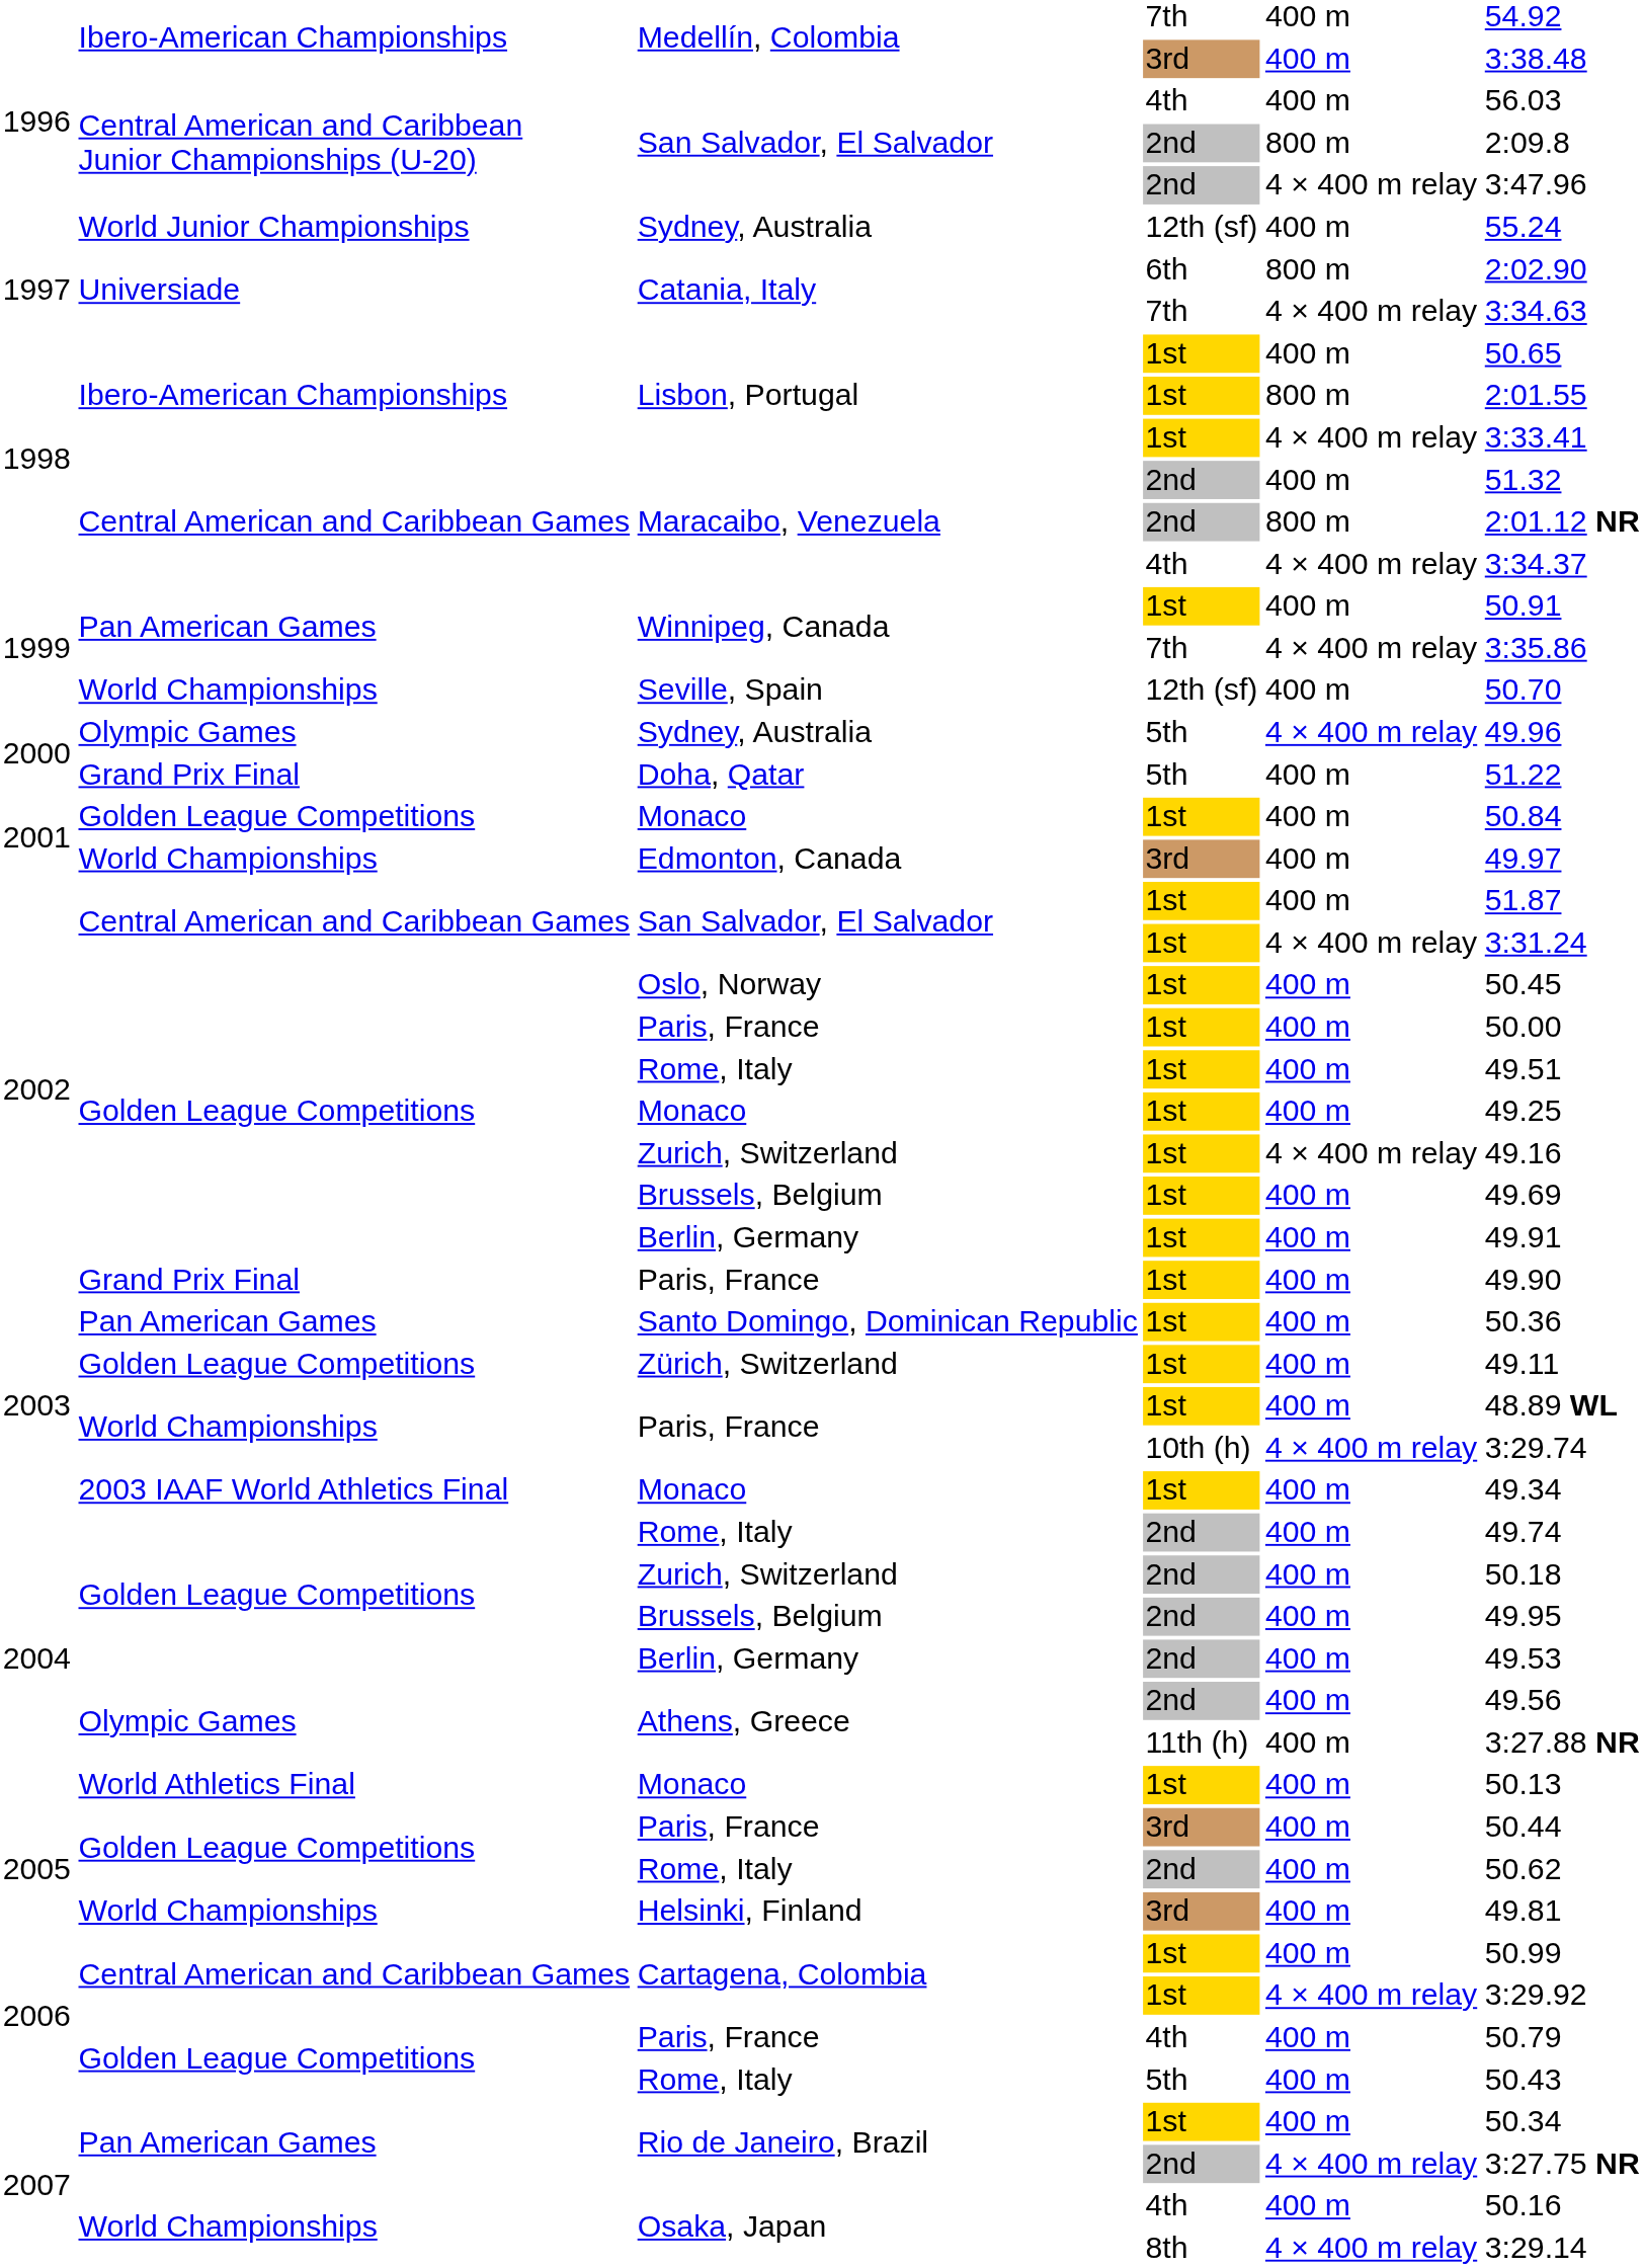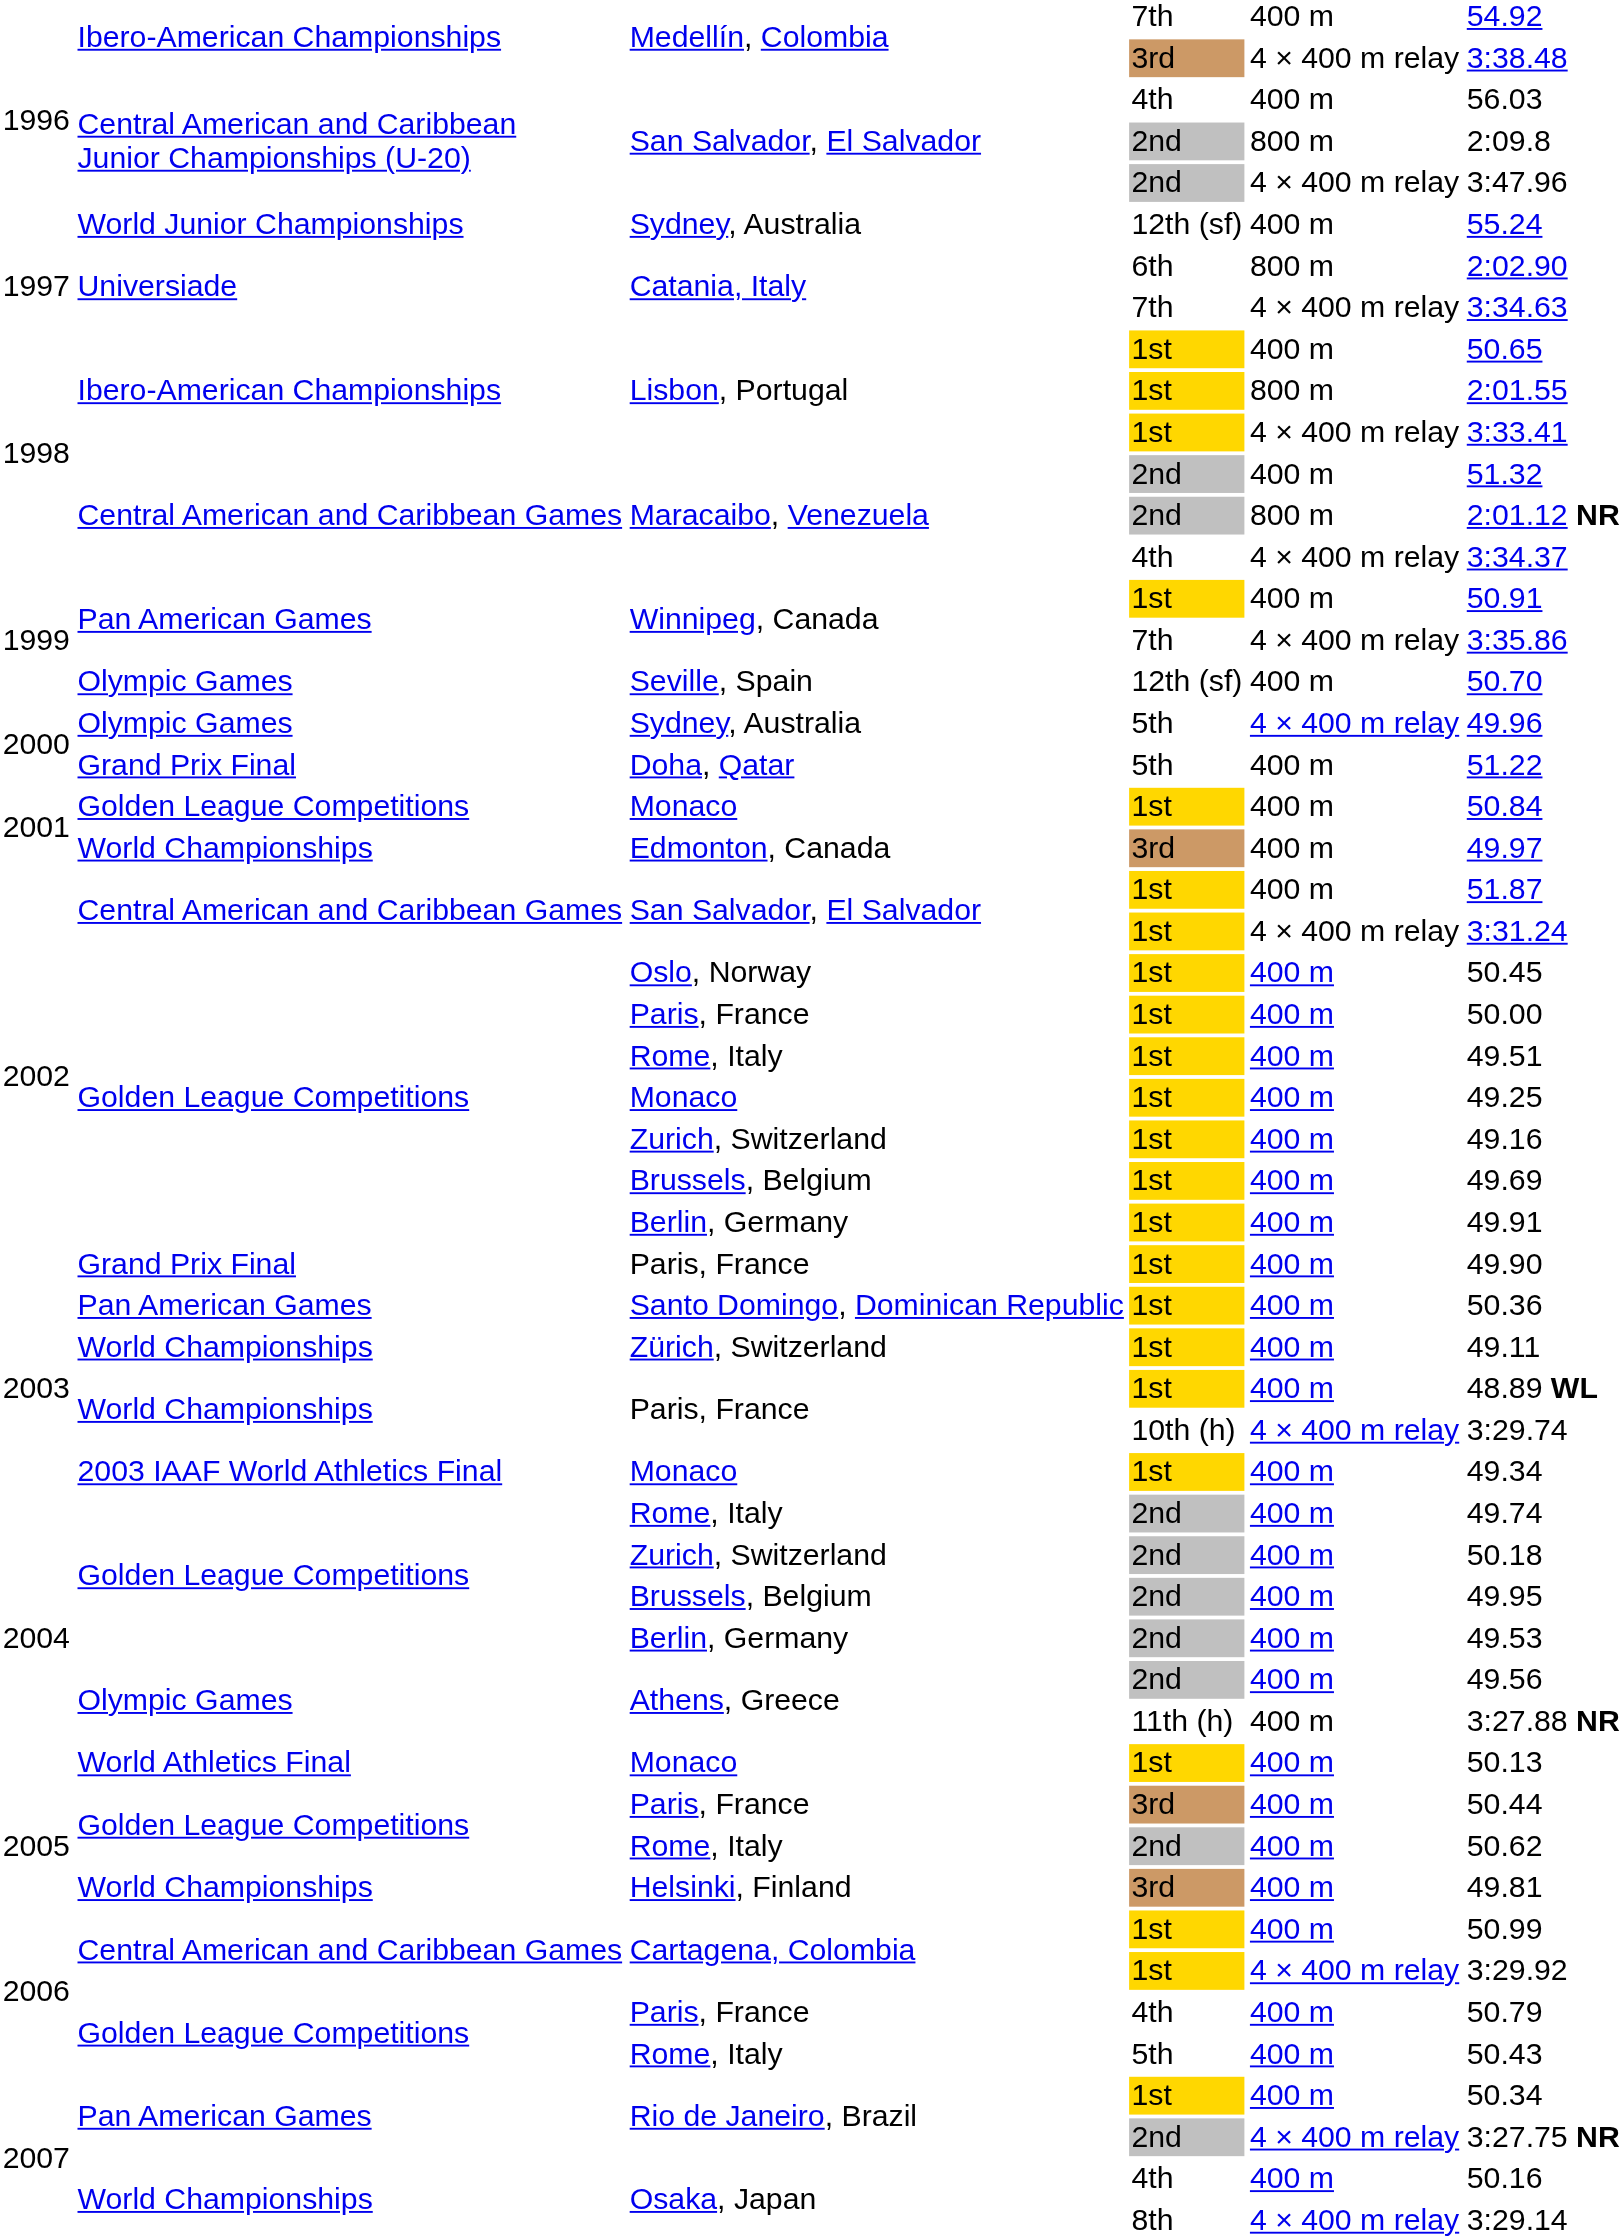Medellín, Colombia / 3rd | column 5: 400 m -> 4 × 400 m relay
Seville, Spain | column 2: World Championships -> Olympic Games
Zurich, Switzerland / 1st | column 5: 4 × 400 m relay -> 400 m
Zürich, Switzerland | column 2: Golden League Competitions -> World Championships
